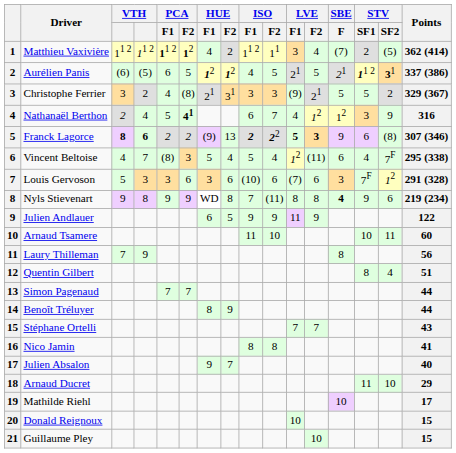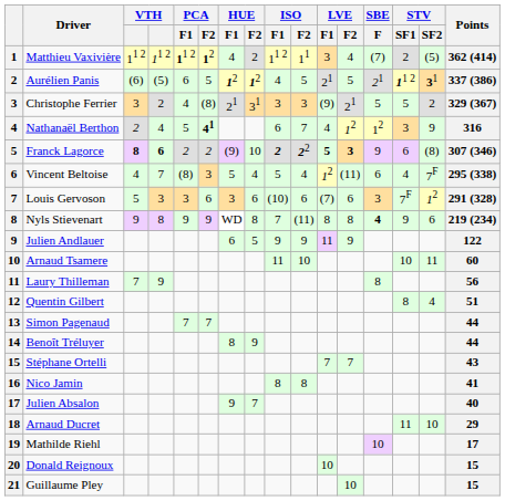Franck Lagorce | HUE / F2: 13 -> 10
